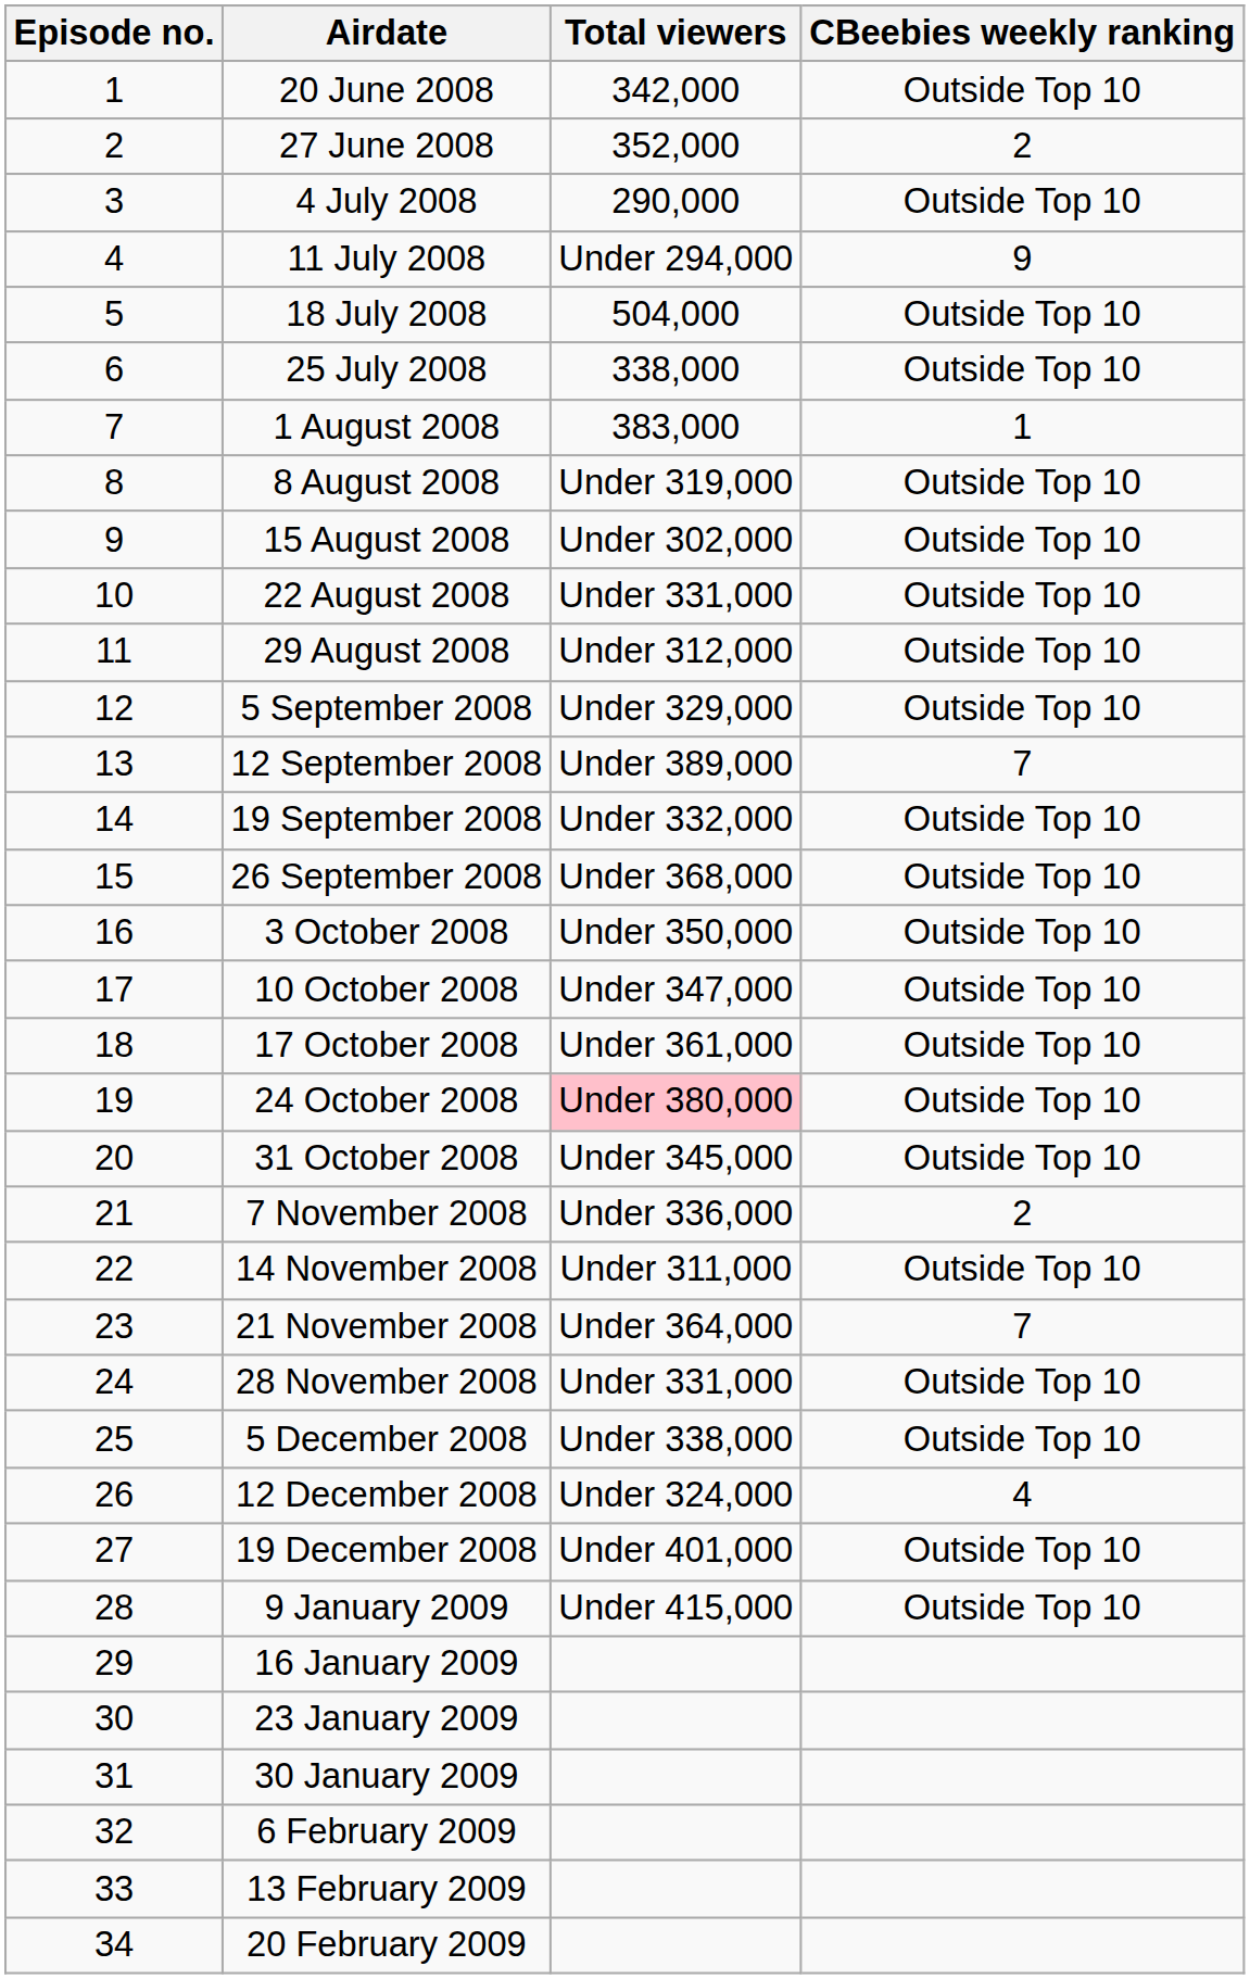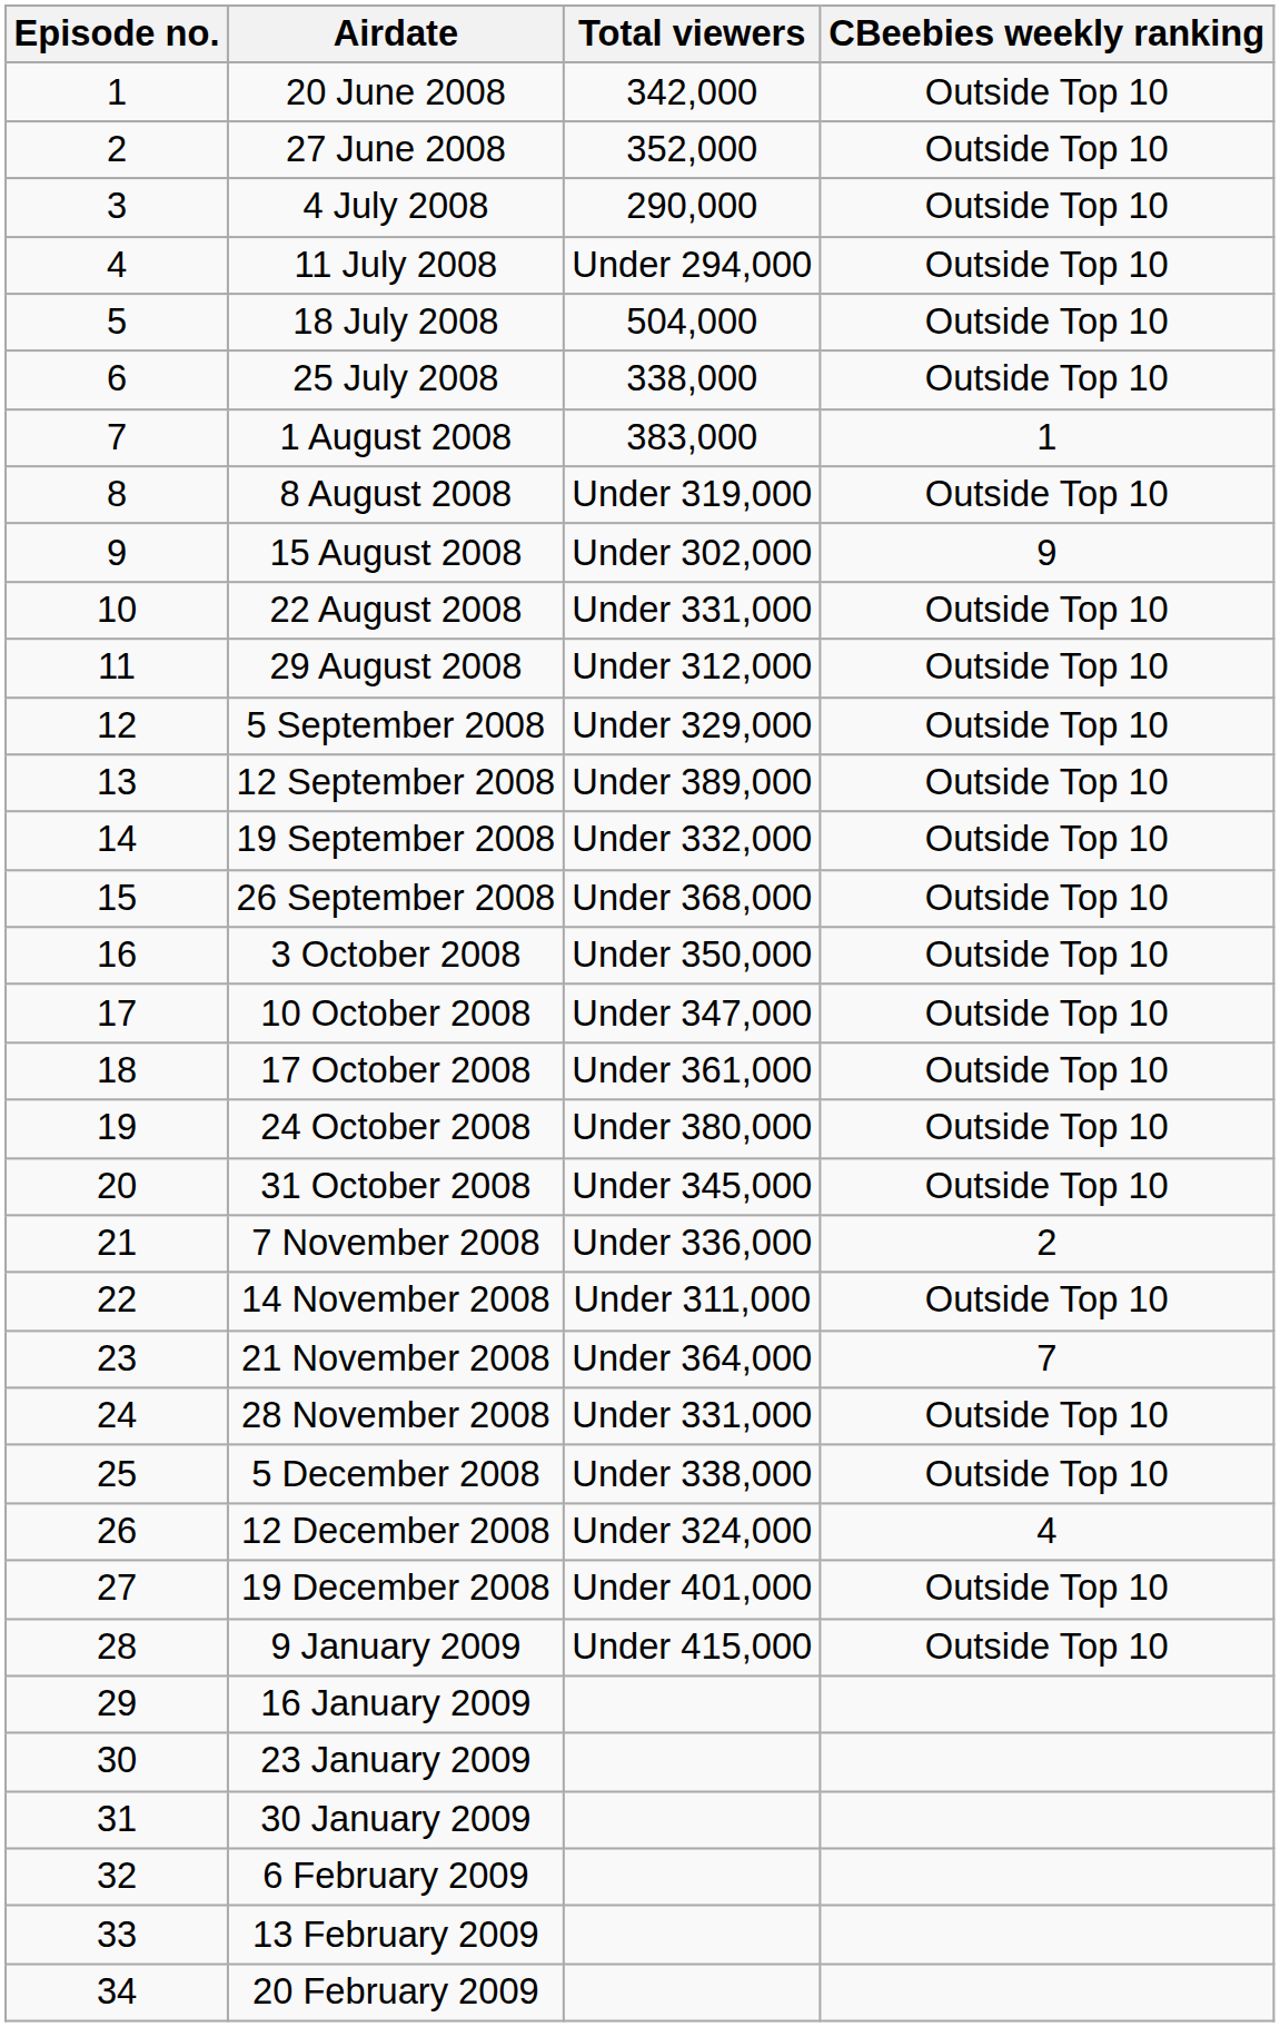27 June 2008 | CBeebies weekly ranking: 2 -> Outside Top 10
11 July 2008 | CBeebies weekly ranking: 9 -> Outside Top 10
15 August 2008 | CBeebies weekly ranking: Outside Top 10 -> 9
12 September 2008 | CBeebies weekly ranking: 7 -> Outside Top 10
24 October 2008 | Total viewers: pink background -> no background
